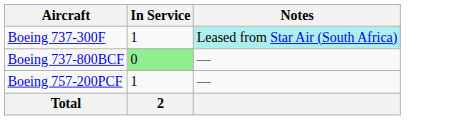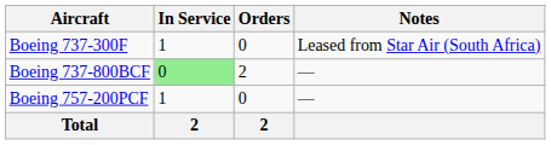+ column: Orders | 0 | 2 | 0 | 2
Boeing 737-300F | Notes: paleturquoise background -> no background
